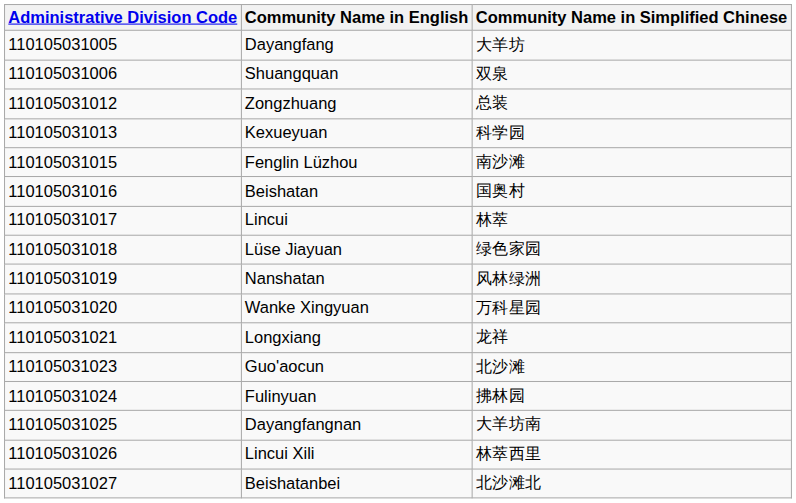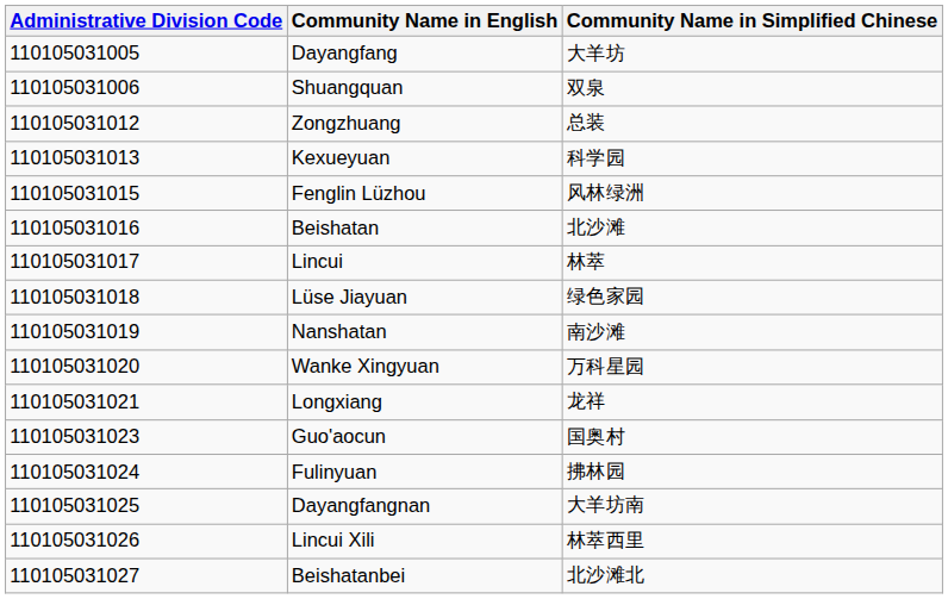Fenglin Lüzhou | Community Name in Simplified Chinese: 南沙滩 -> 风林绿洲
Beishatan | Community Name in Simplified Chinese: 国奥村 -> 北沙滩
Nanshatan | Community Name in Simplified Chinese: 风林绿洲 -> 南沙滩
Guo'aocun | Community Name in Simplified Chinese: 北沙滩 -> 国奥村
